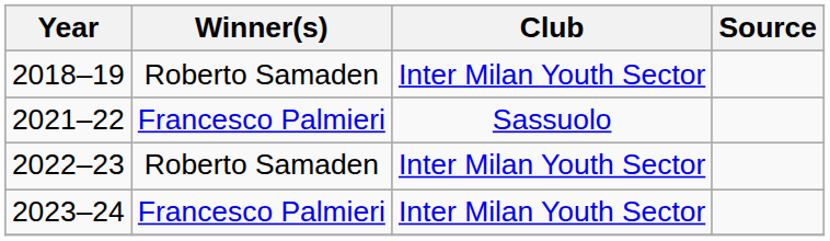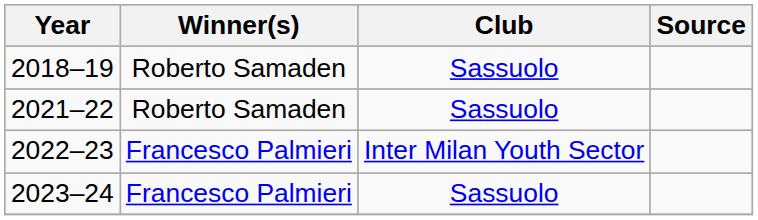2018–19 | Club: Inter Milan Youth Sector -> Sassuolo
2021–22 | Winner(s): Francesco Palmieri -> Roberto Samaden
2022–23 | Winner(s): Roberto Samaden -> Francesco Palmieri
2023–24 | Club: Inter Milan Youth Sector -> Sassuolo
